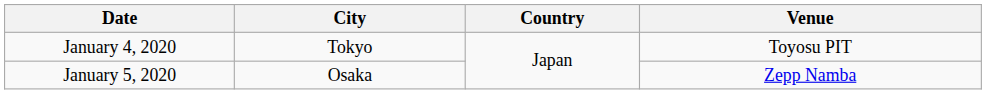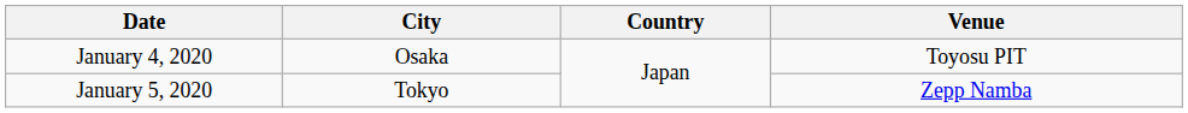January 4, 2020 | City: Tokyo -> Osaka
January 5, 2020 | City: Osaka -> Tokyo
